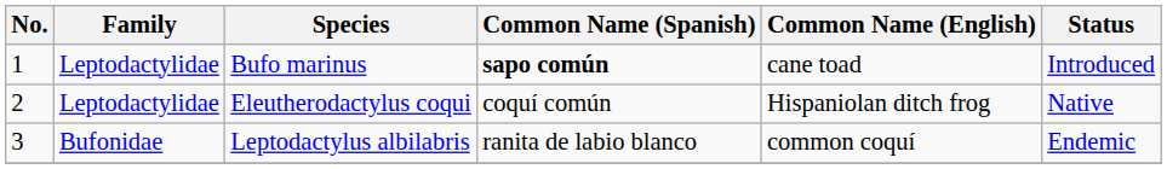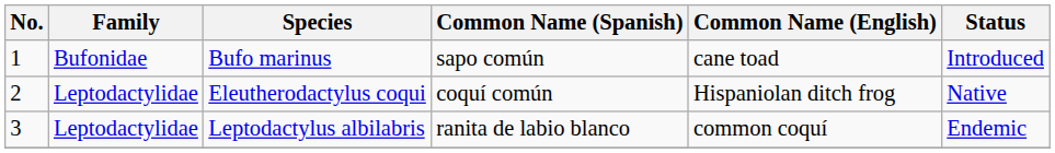Bufo marinus | Family: Leptodactylidae -> Bufonidae
Bufo marinus | Common Name (Spanish): bold -> normal
Leptodactylus albilabris | Family: Bufonidae -> Leptodactylidae
